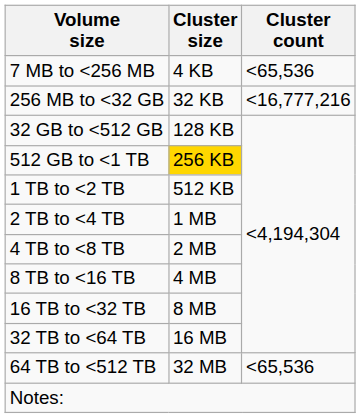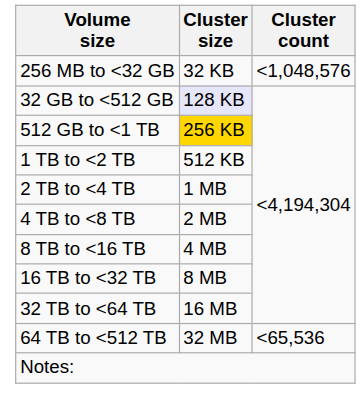- row: 7 MB to <256 MB | 4 KB | <65,536
256 MB to <32 GB | Cluster count: <16,777,216 -> <1,048,576
32 GB to <512 GB | Cluster size: no background -> lavender background
